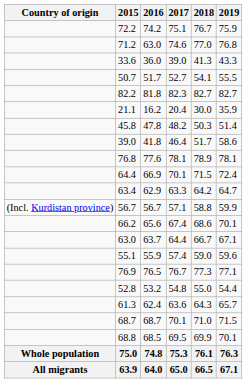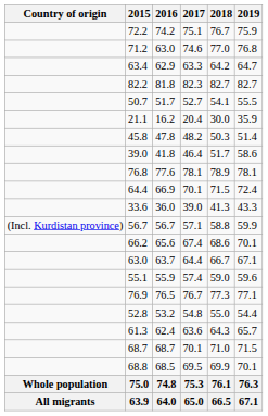rows swapped: 33.6 <-> 63.4
rows swapped: 82.2 <-> 50.7
